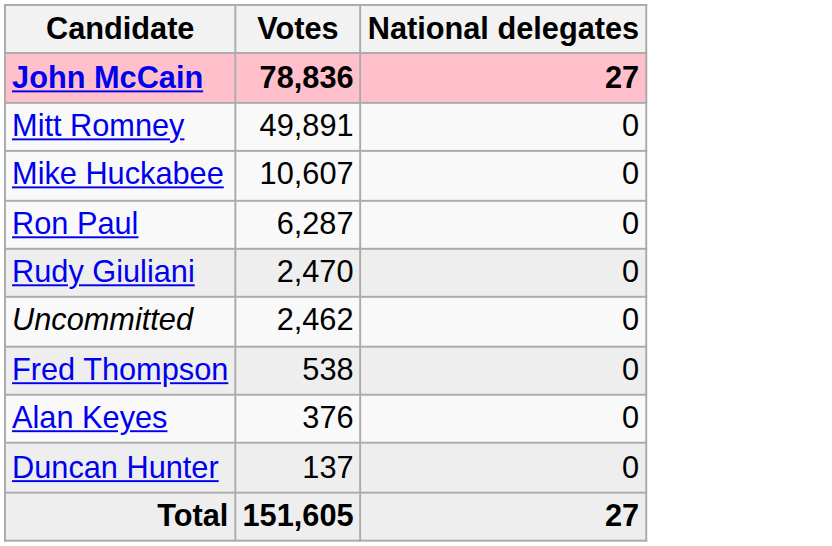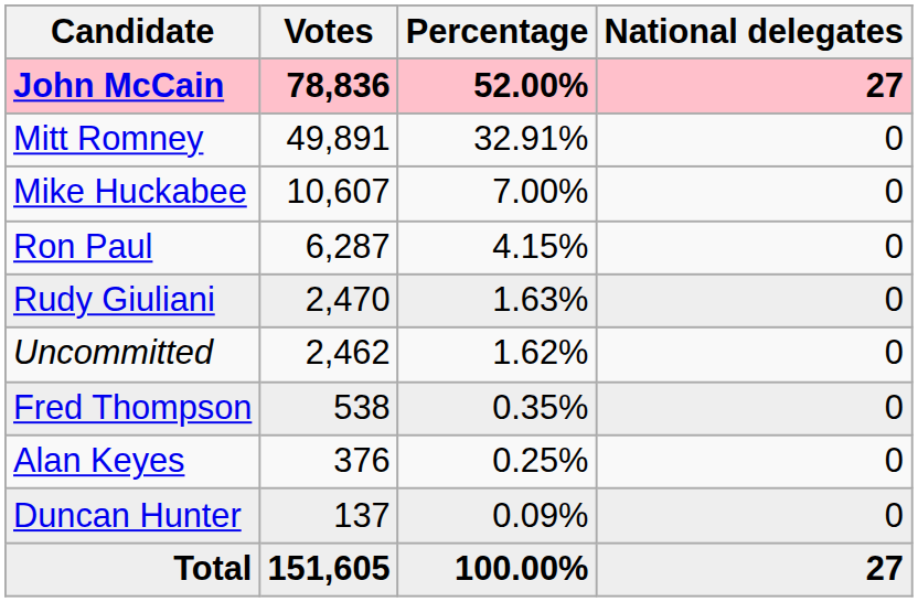+ column: Percentage | 52.00% | 32.91% | 7.00% | 4.15% | 1.63% | 1.62% | 0.35% | 0.25% | 0.09% | 100.00%
